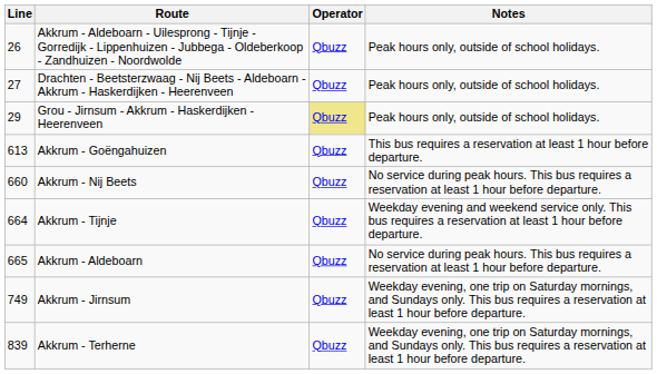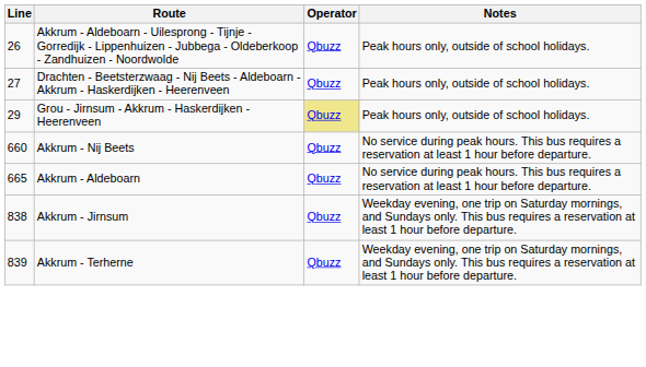- row: 613 | Akkrum - Goëngahuizen | Qbuzz | This bus requires a reservation at least 1 hour before departure.
- row: 664 | Akkrum - Tijnje | Qbuzz | Weekday evening and weekend service only. This bus requires a reservation at least 1 hour before departure.
Akkrum - Jirnsum | Line: 749 -> 838
